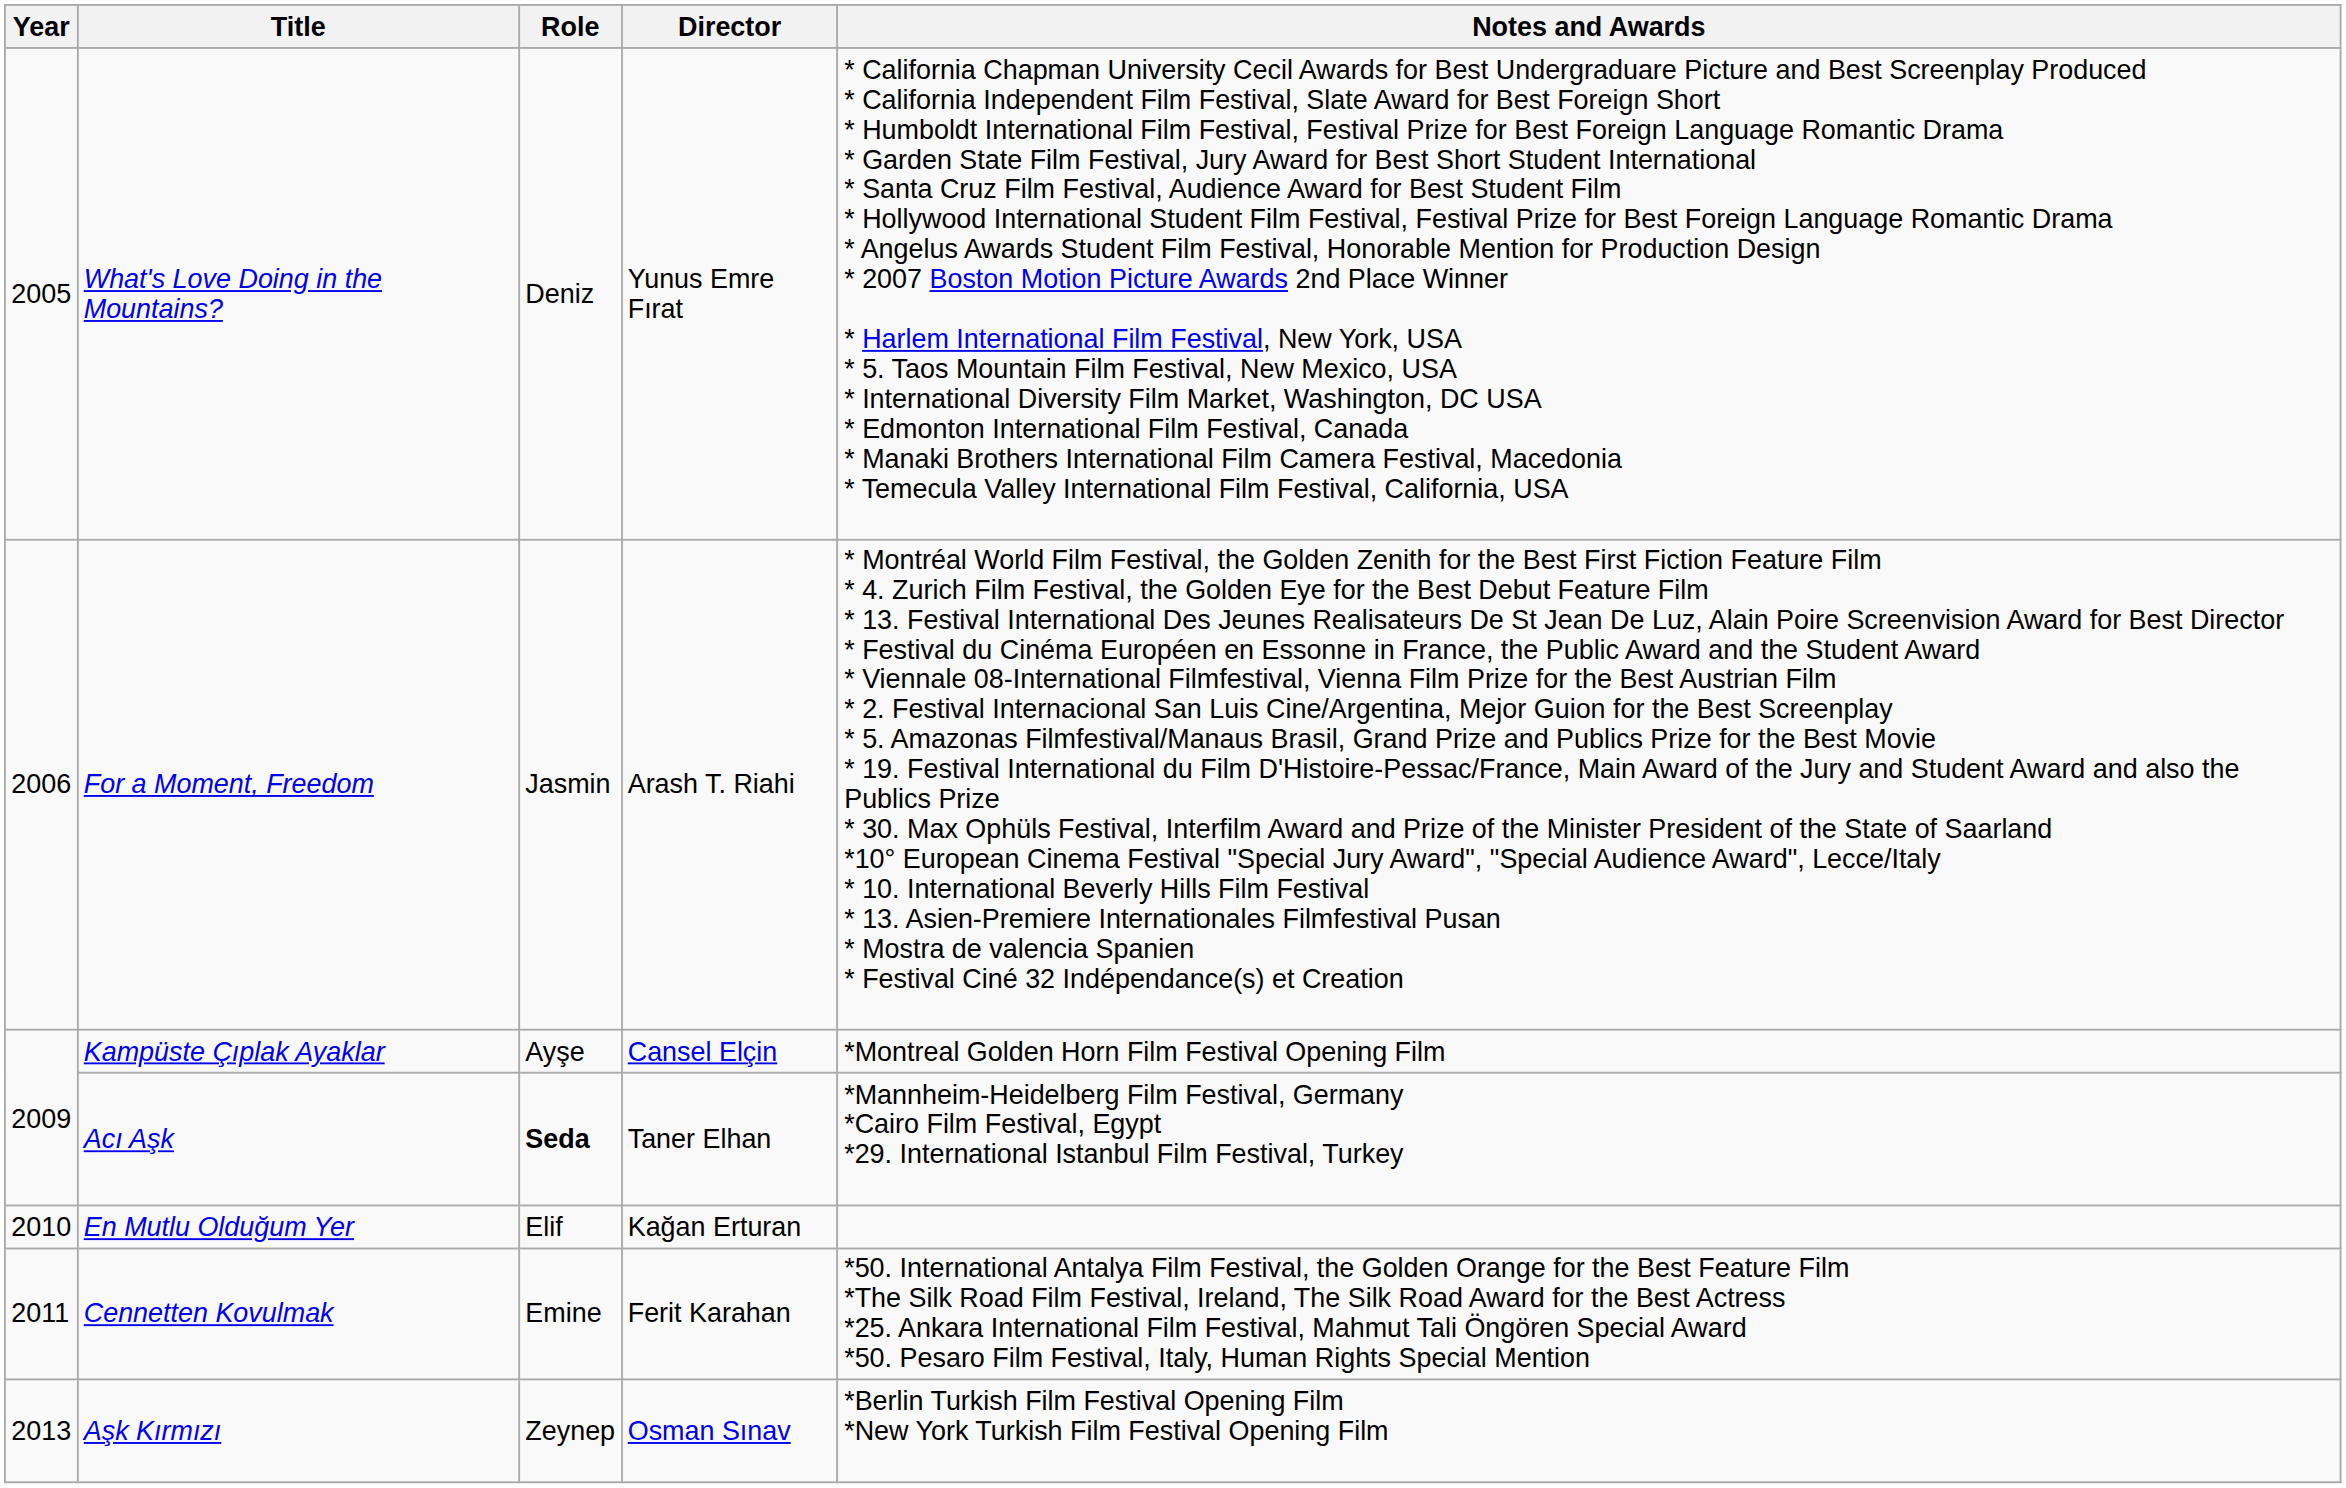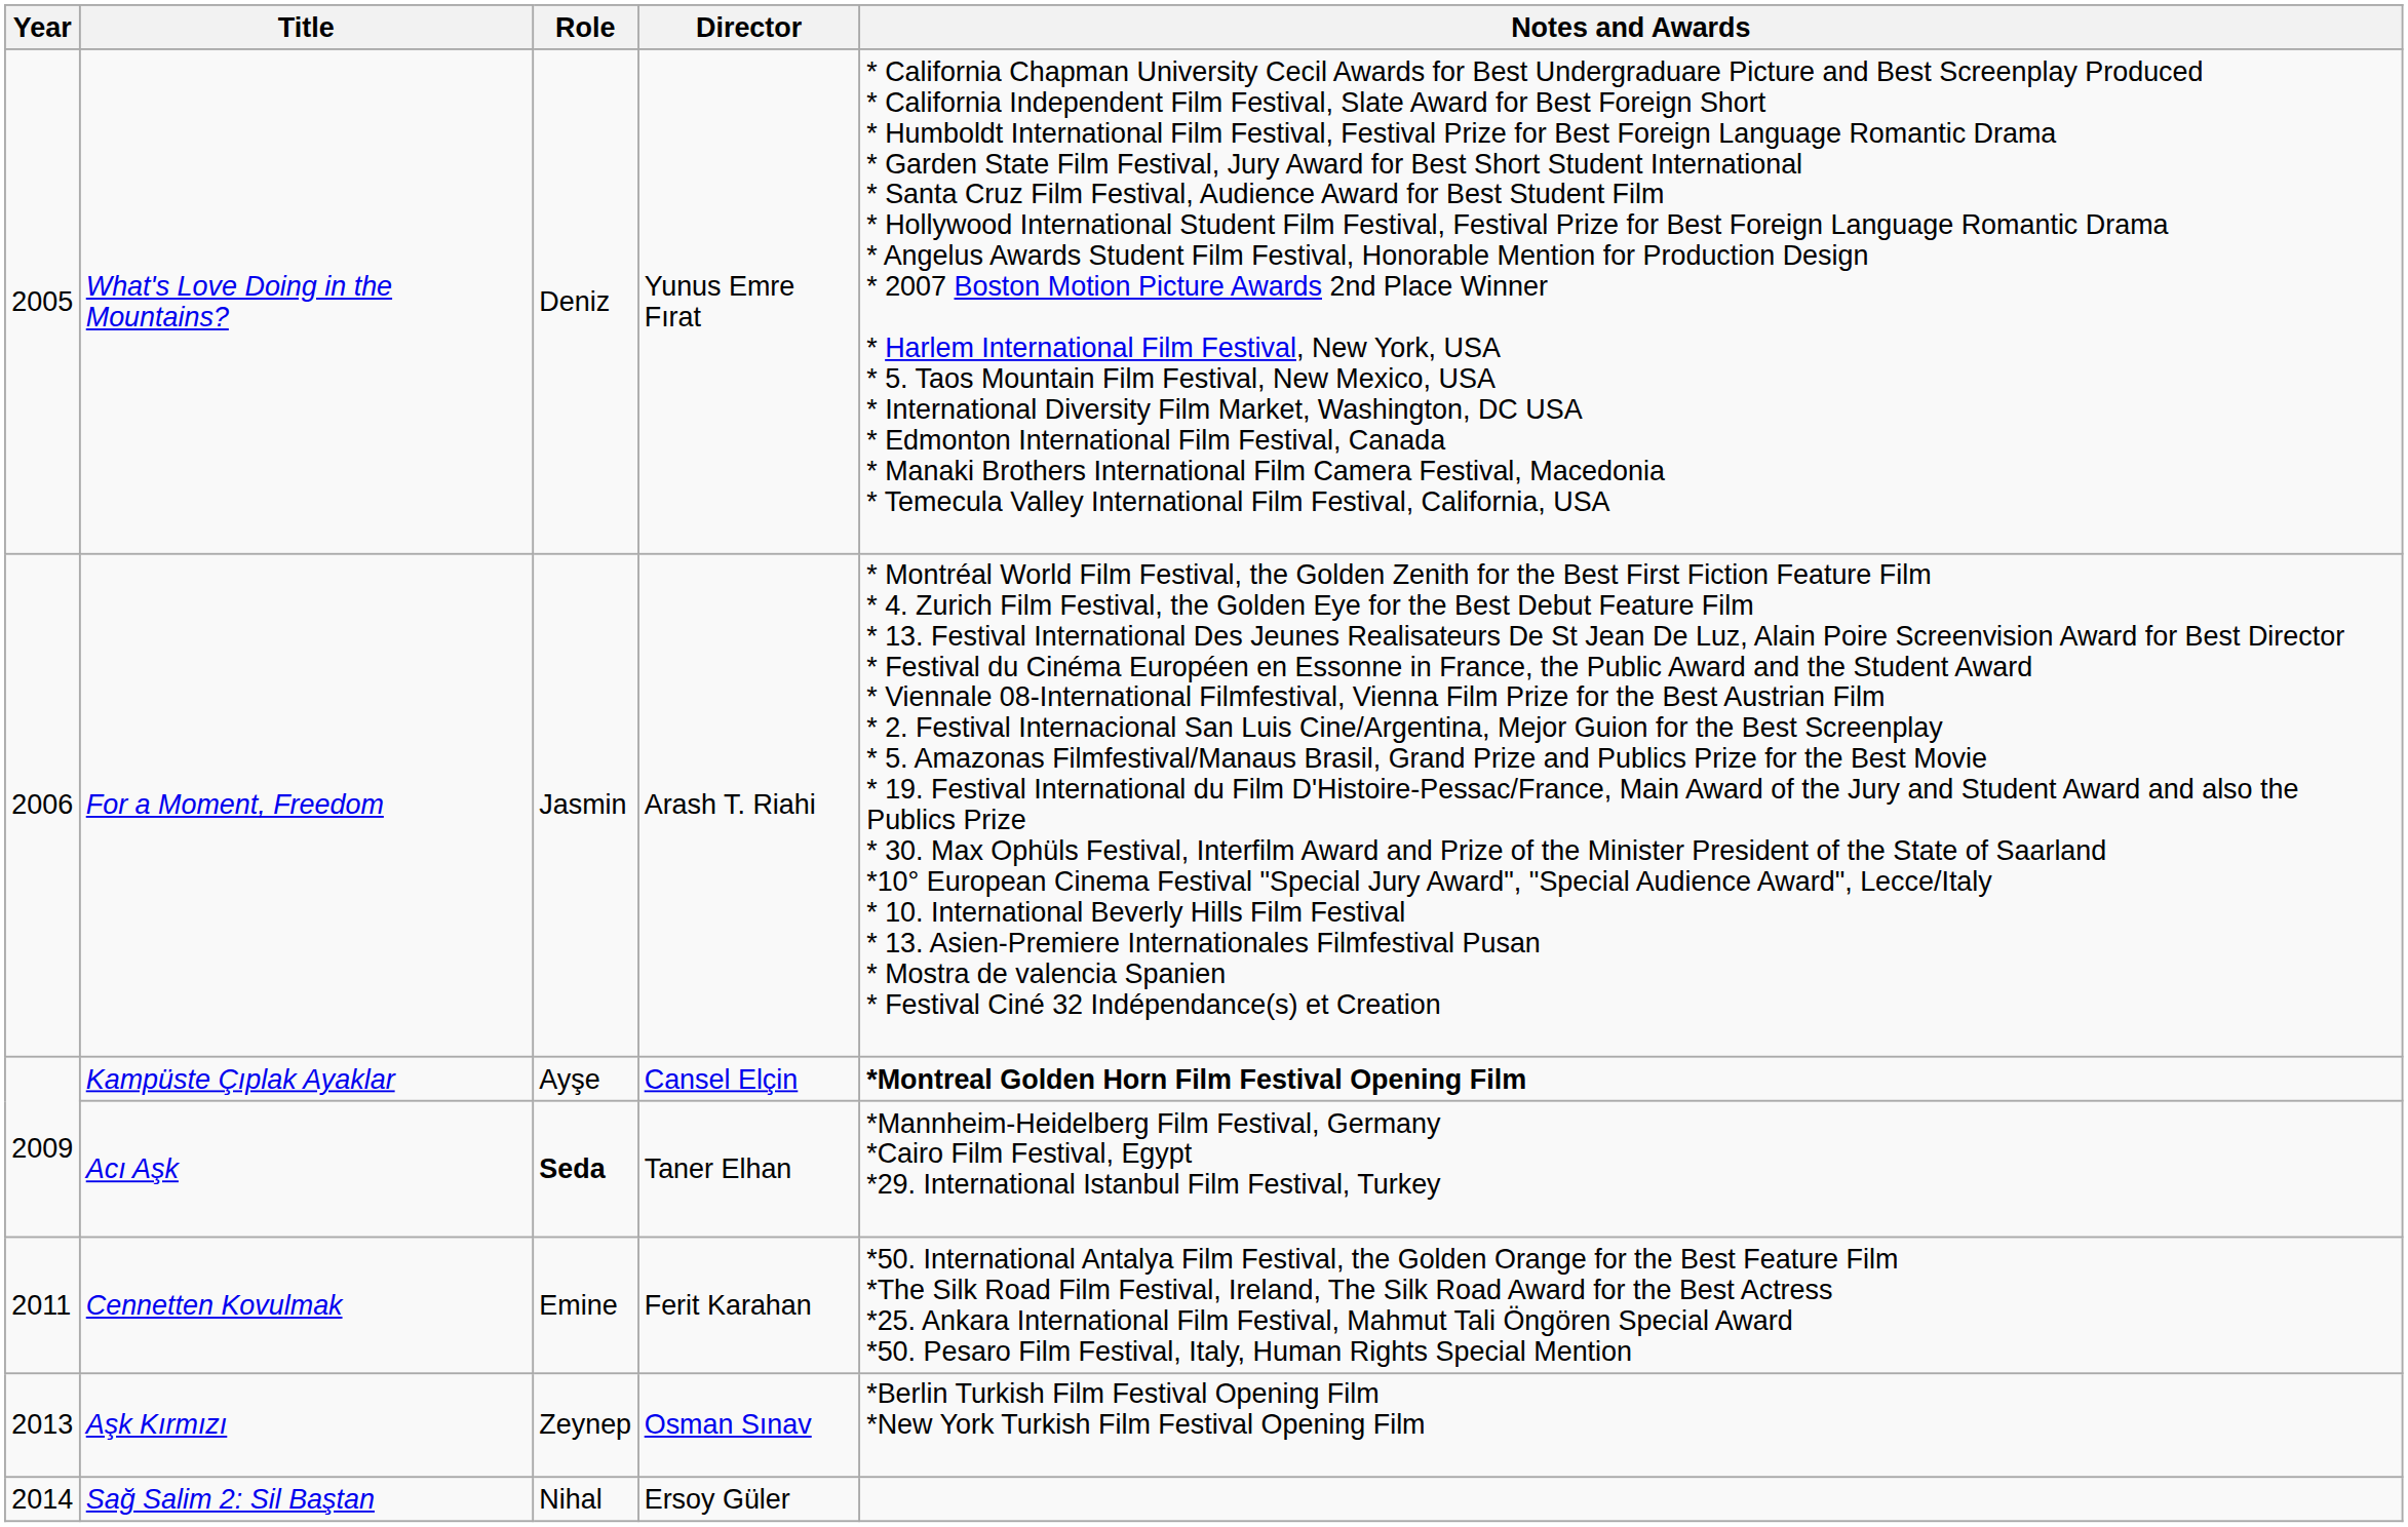Kampüste Çıplak Ayaklar | Notes and Awards: normal -> bold
- row: 2010 | En Mutlu Olduğum Yer | Elif | Kağan Erturan
+ row: 2014 | Sağ Salim 2: Sil Baştan | Nihal | Ersoy Güler
